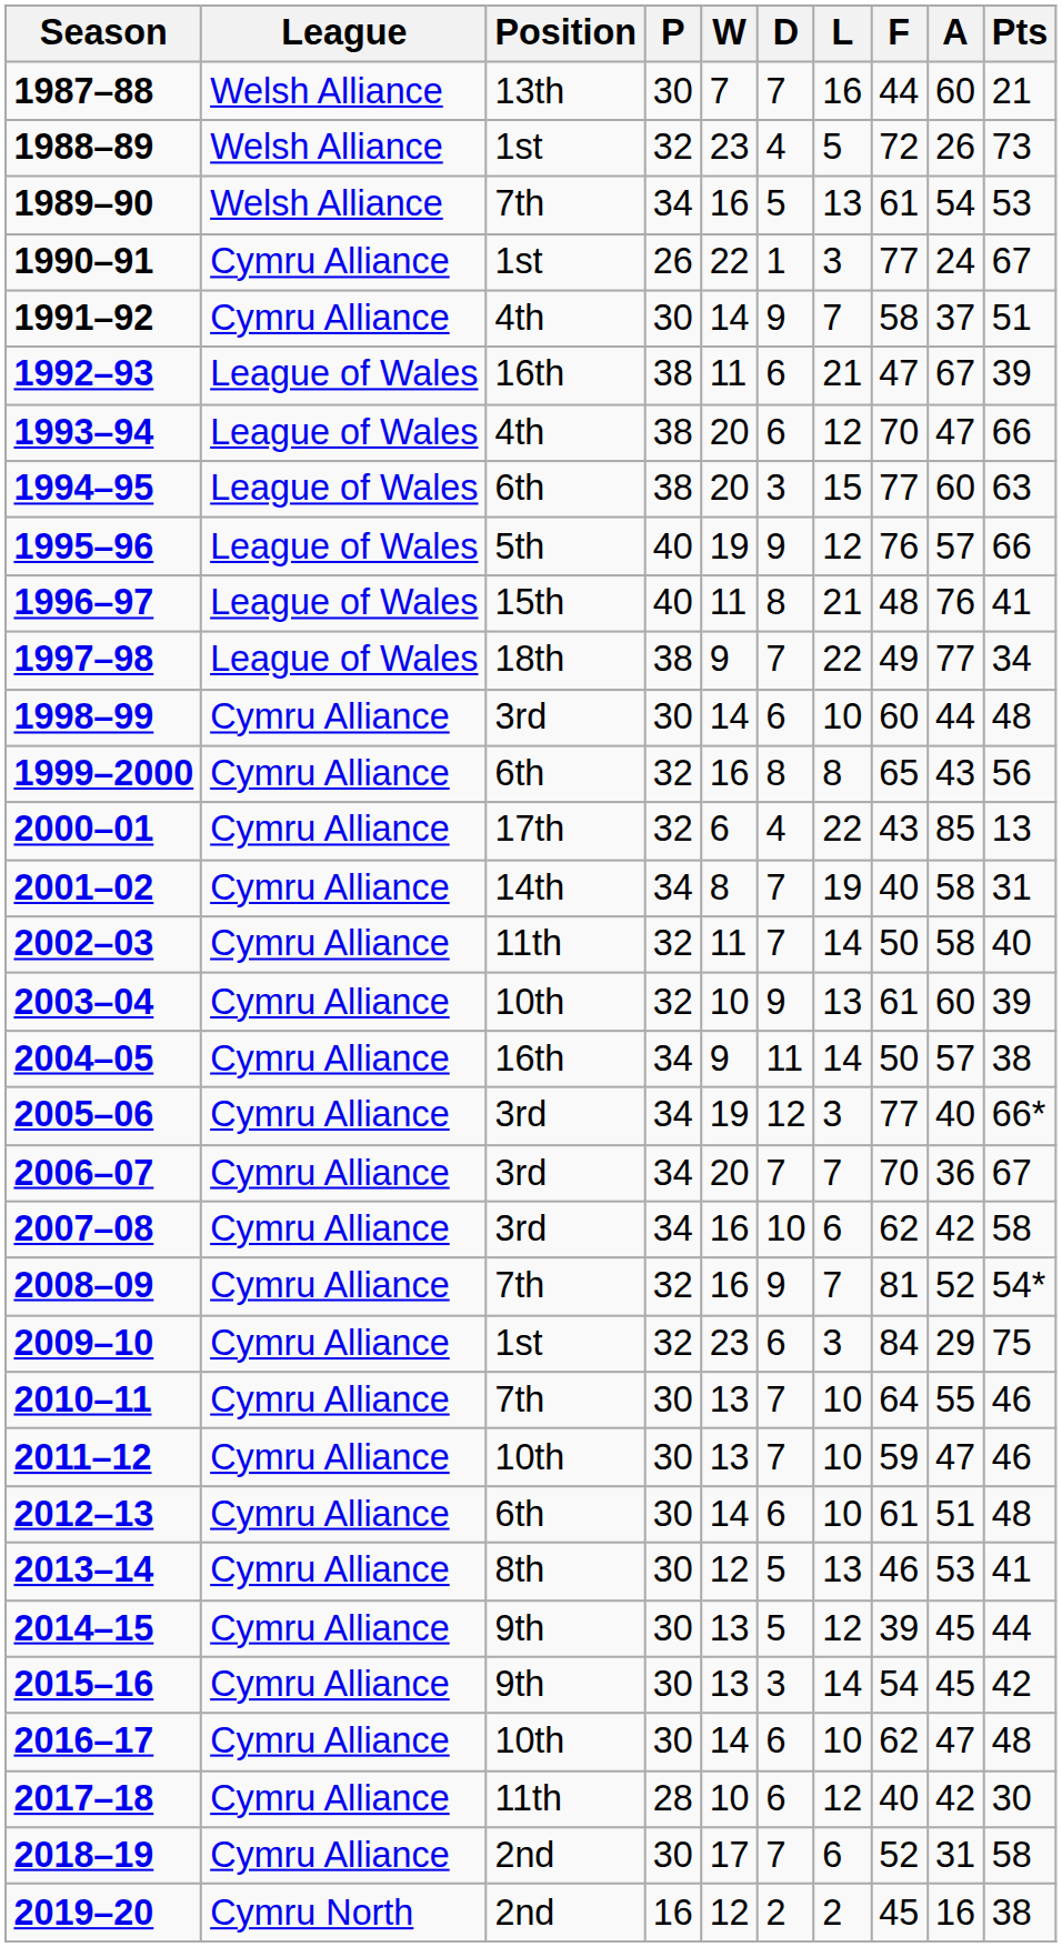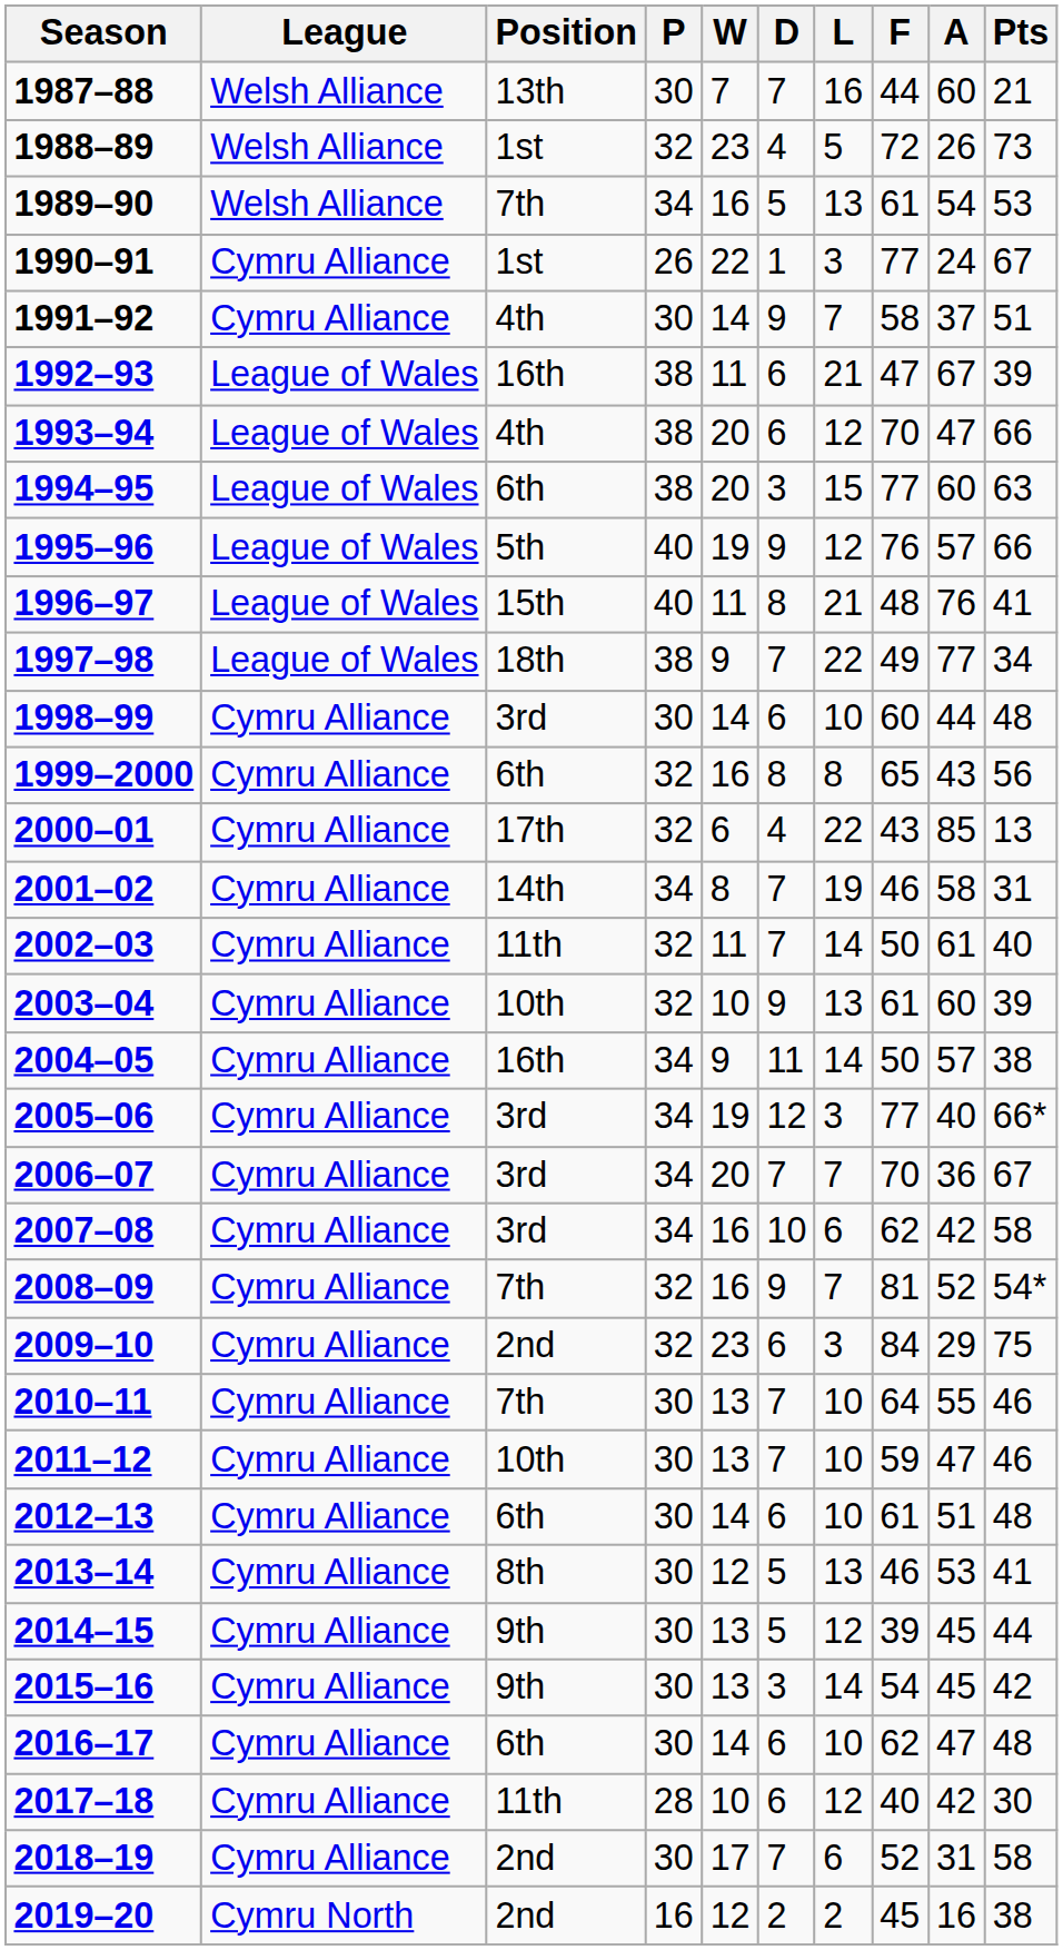2001–02 | F: 40 -> 46
2002–03 | A: 58 -> 61
2009–10 | Position: 1st -> 2nd
2016–17 | Position: 10th -> 6th
